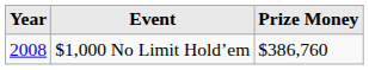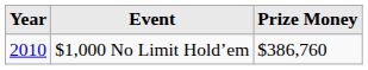$1,000 No Limit Hold’em | Year: 2008 -> 2010
